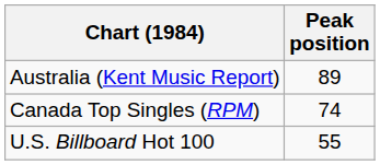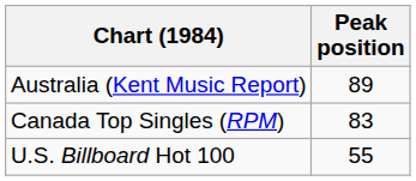Canada Top Singles (RPM) | Peak position: 74 -> 83
